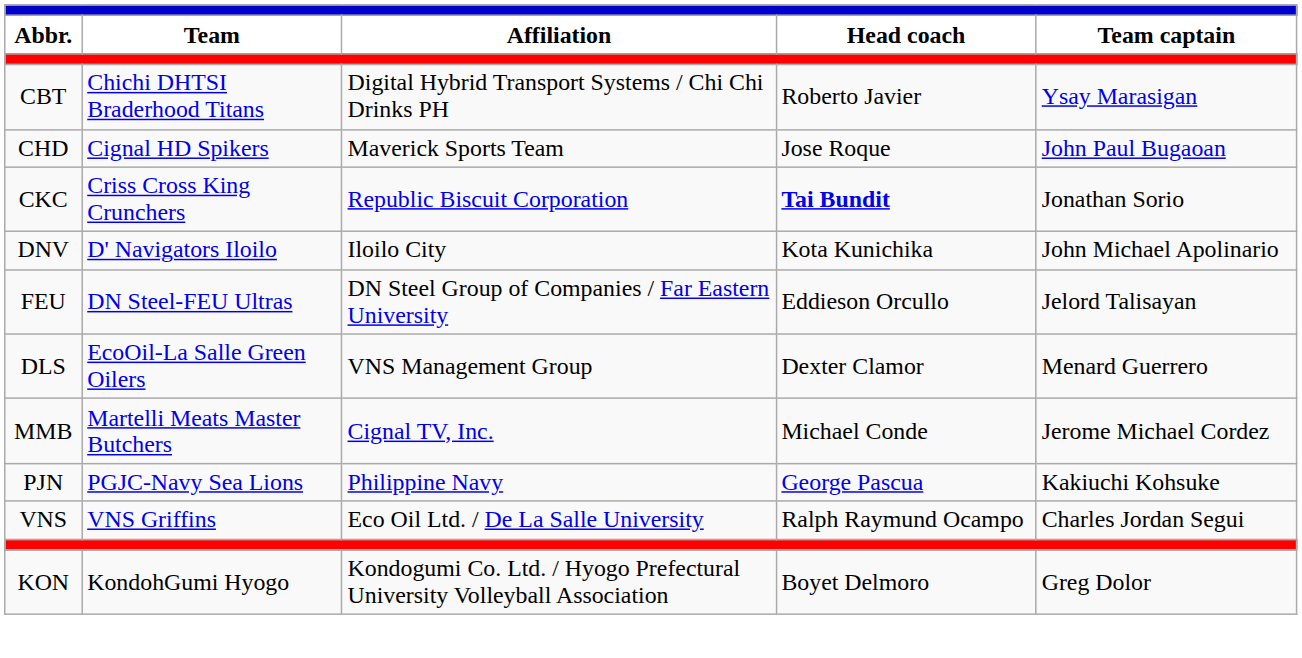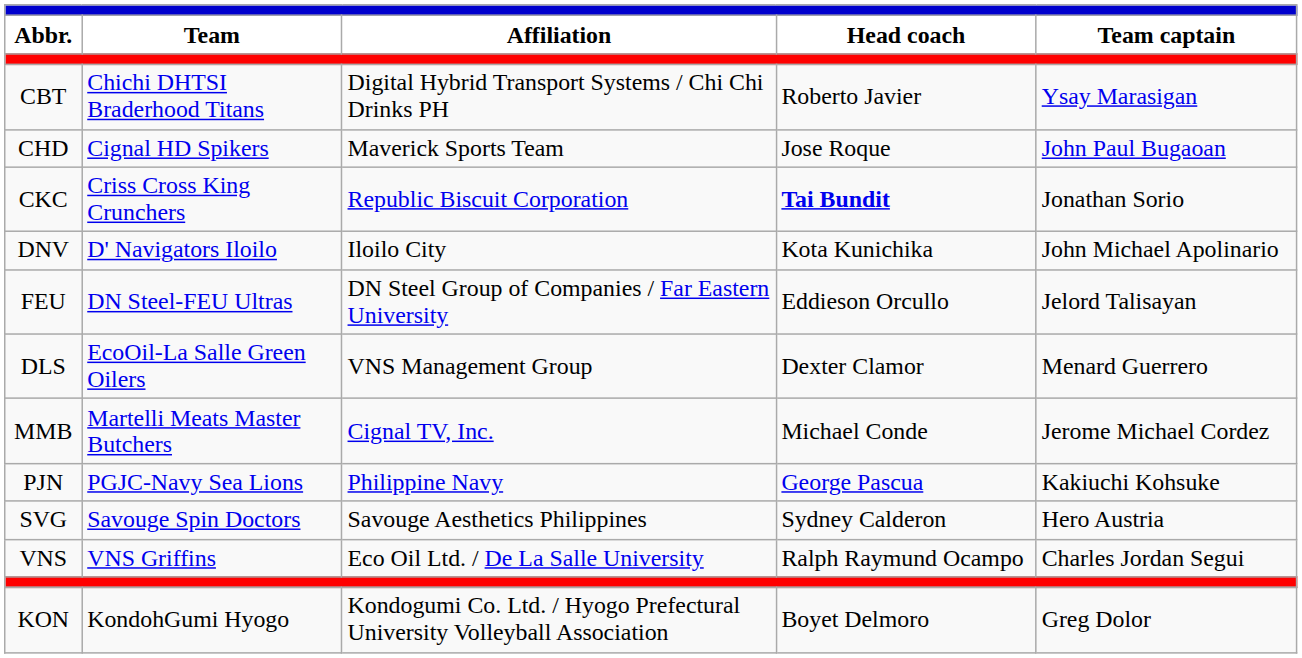+ row: SVG | Savouge Spin Doctors | Savouge Aesthetics Philippines | Sydney Calderon | Hero Austria
